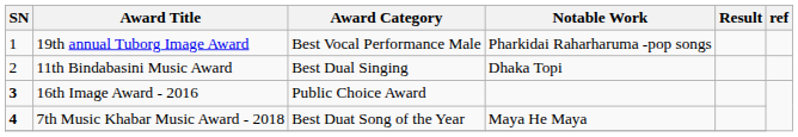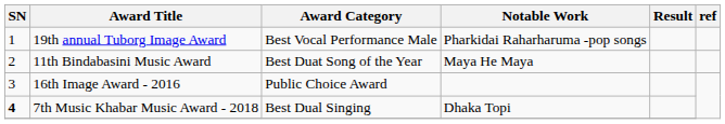11th Bindabasini Music Award | Award Category: Best Dual Singing -> Best Duat Song of the Year
11th Bindabasini Music Award | Notable Work: Dhaka Topi -> Maya He Maya
16th Image Award - 2016 | SN: bold -> normal
7th Music Khabar Music Award - 2018 | Award Category: Best Duat Song of the Year -> Best Dual Singing
7th Music Khabar Music Award - 2018 | Notable Work: Maya He Maya -> Dhaka Topi
